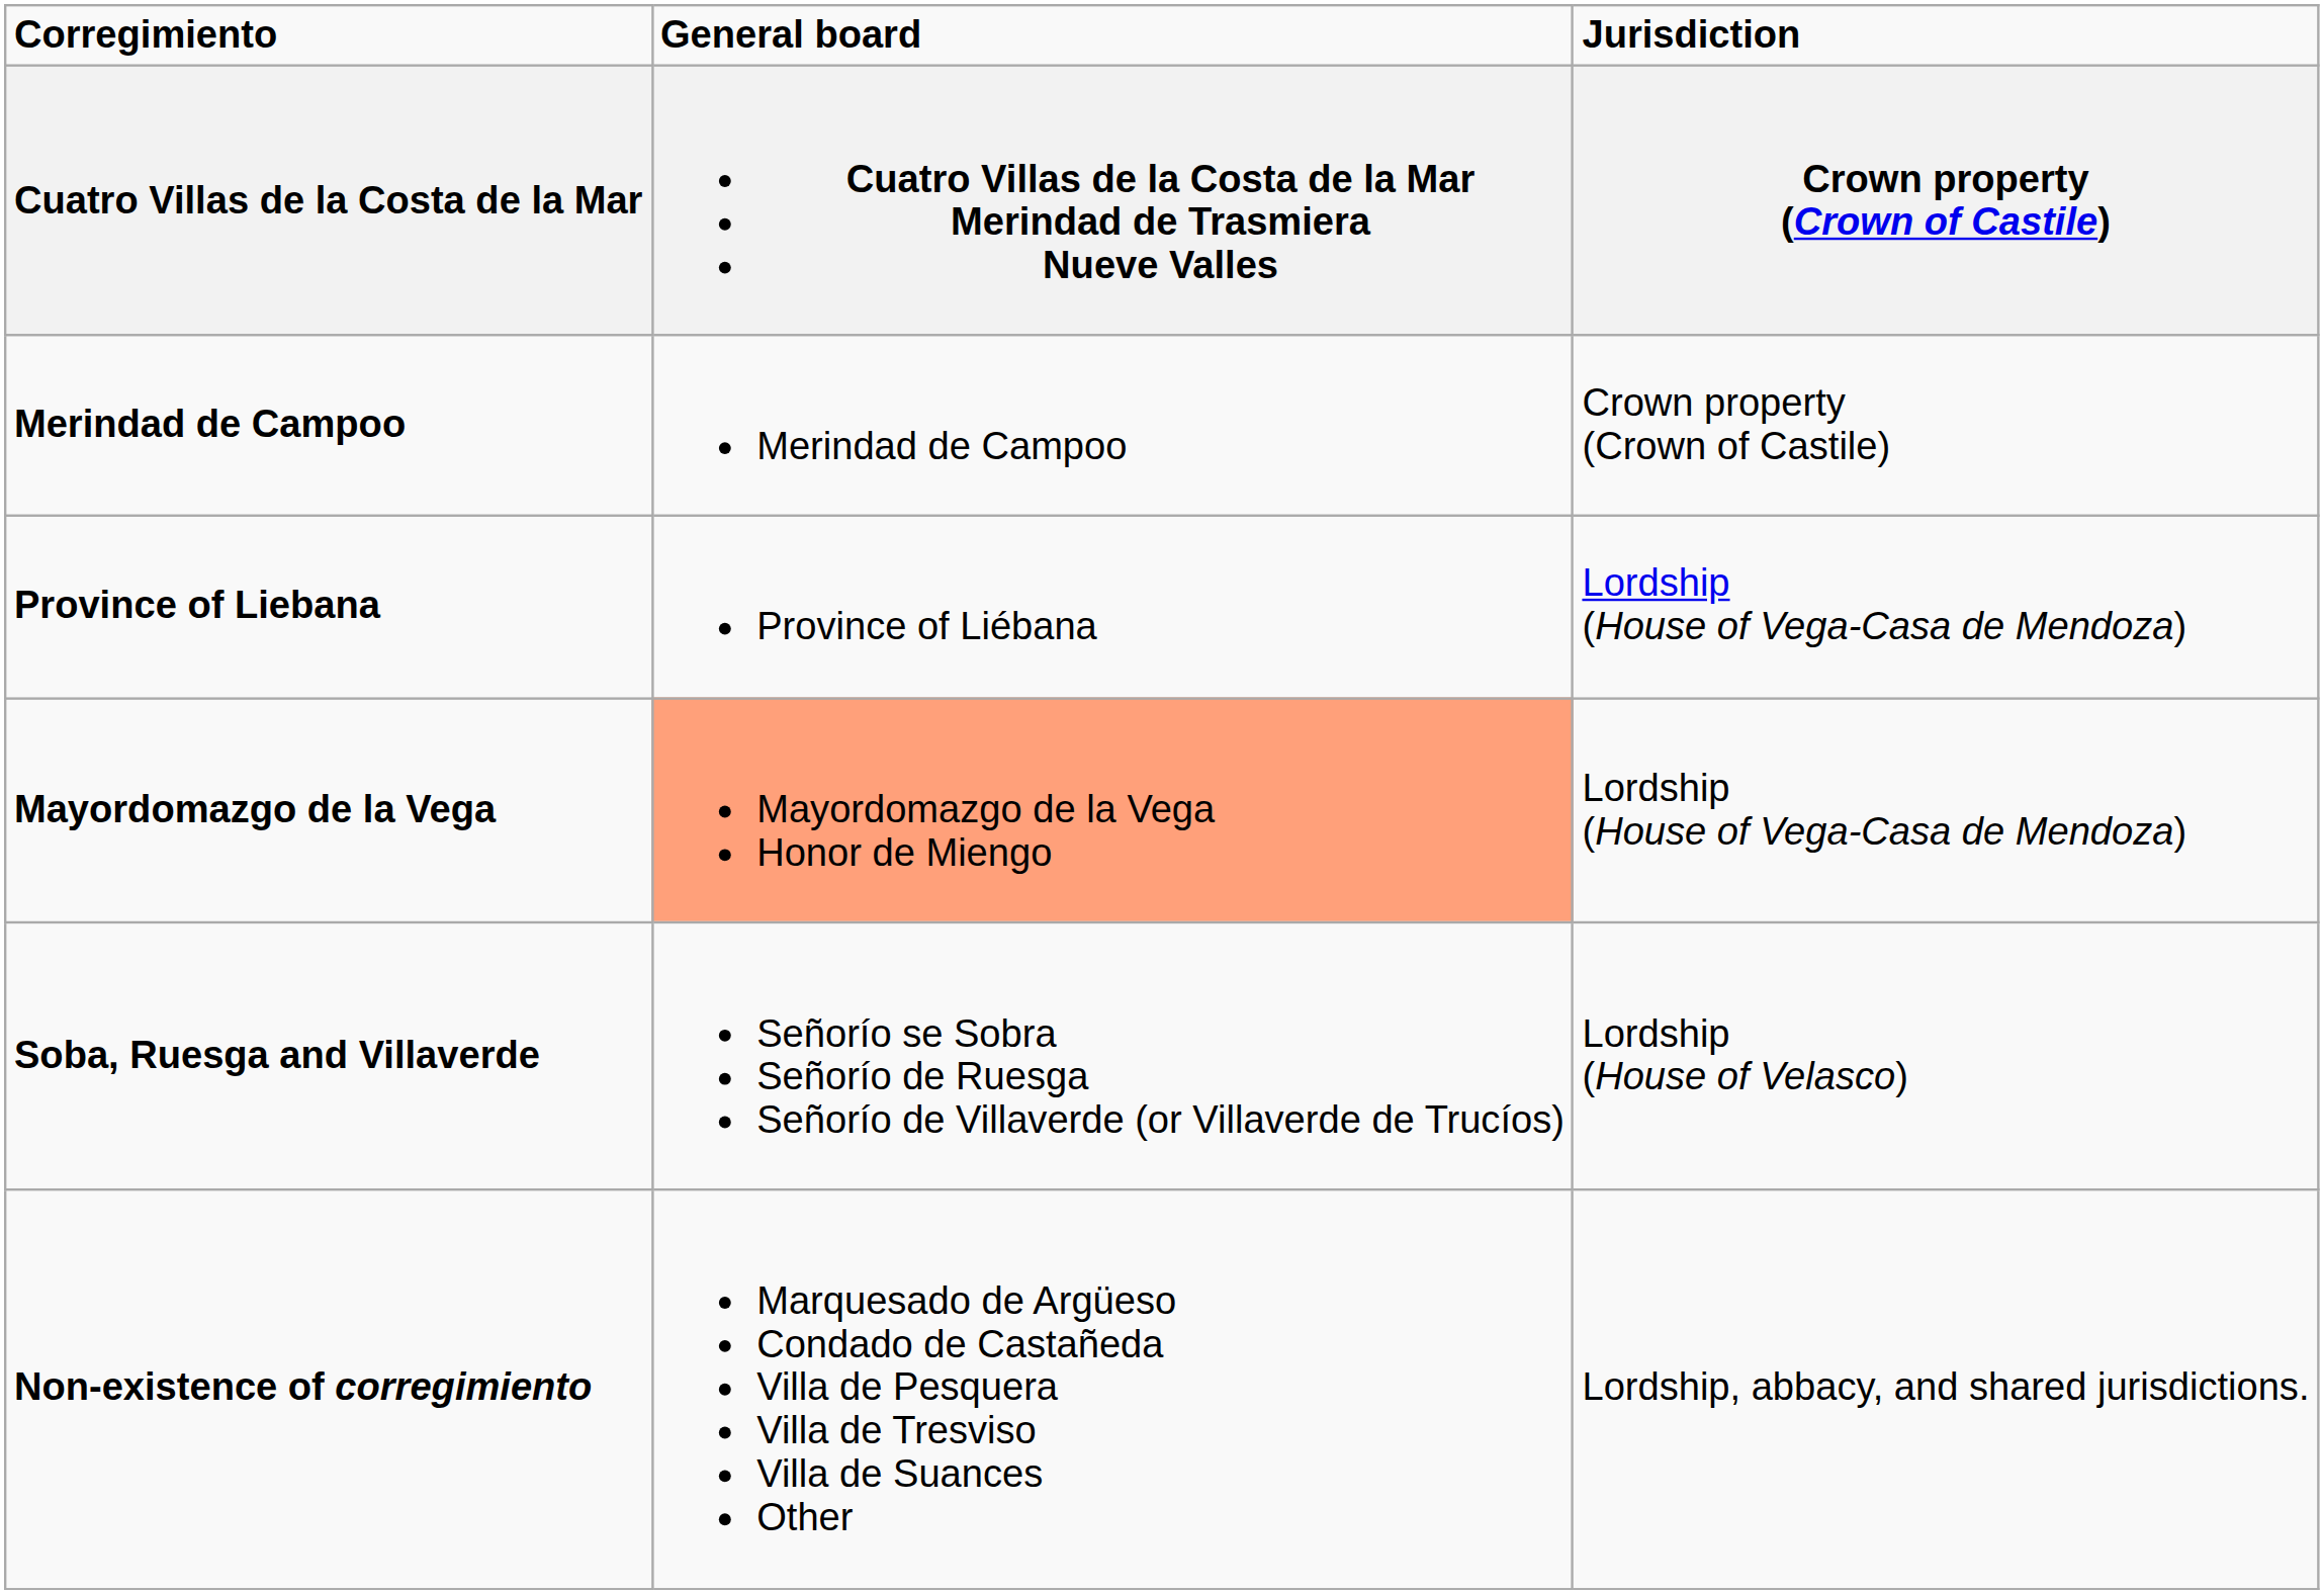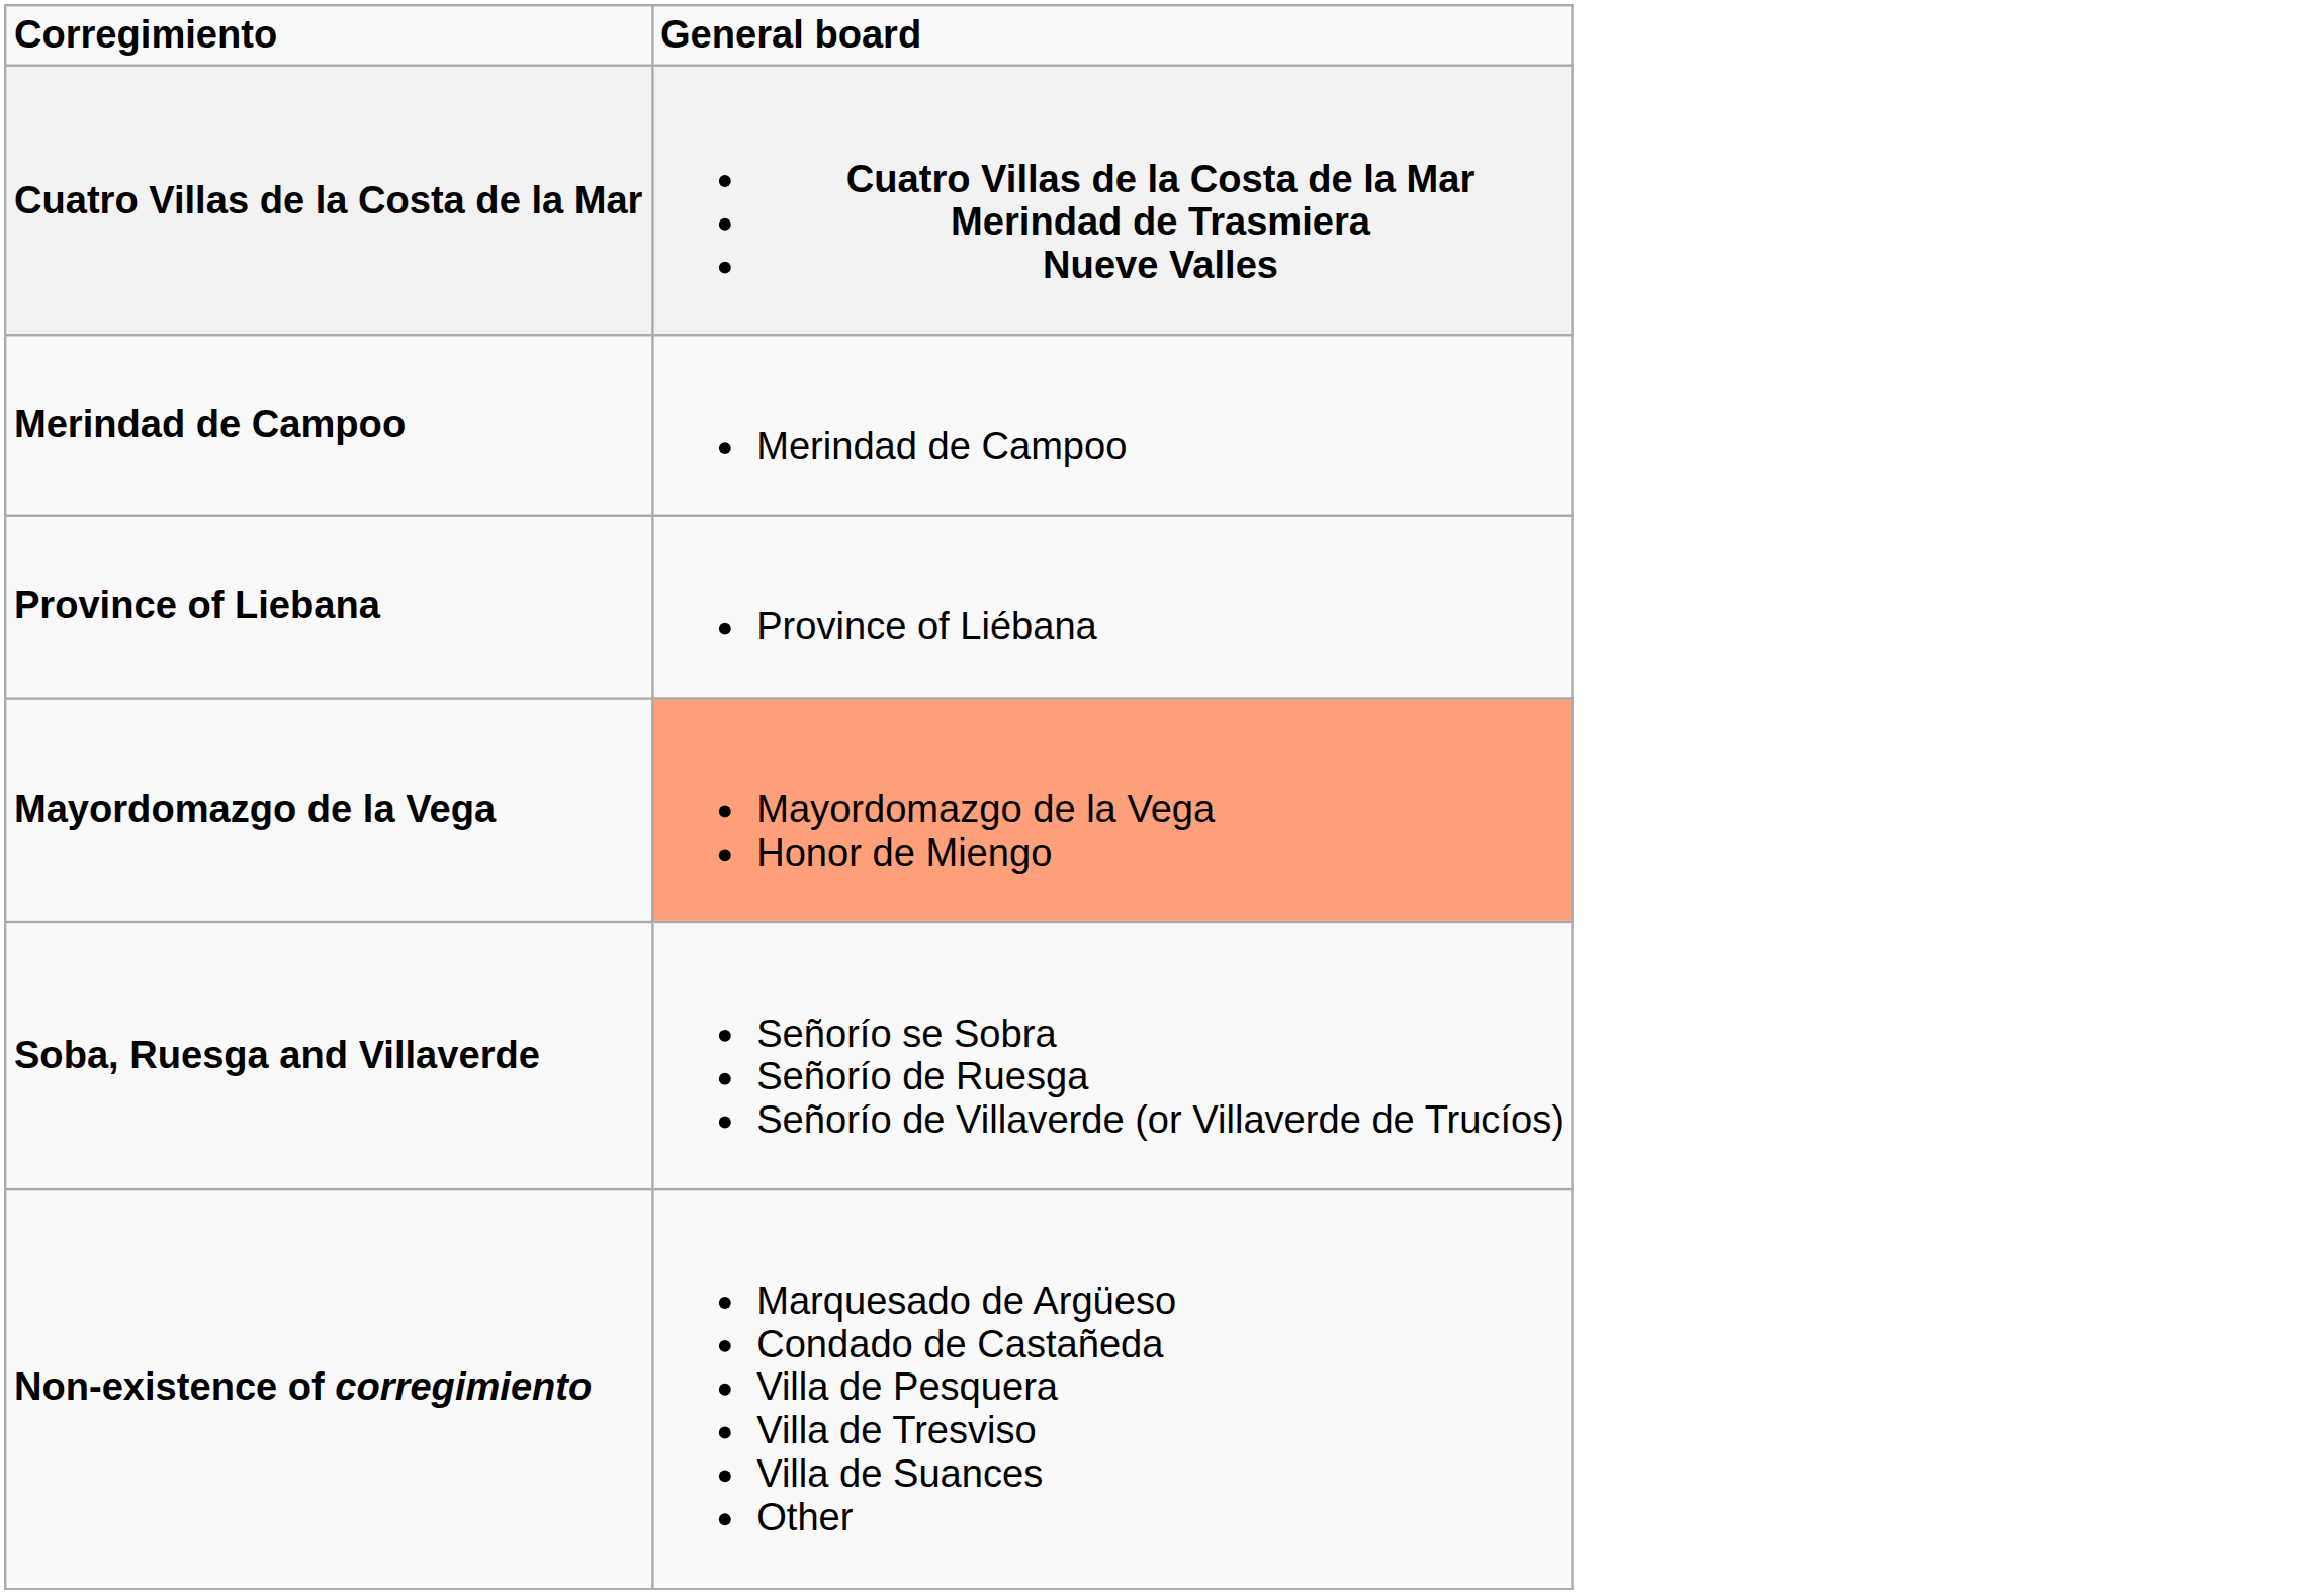- column: Jurisdiction | Crown property (Crown of Castile) | Crown property (Crown of Castile) | Lordship (House of Vega-Casa de Mendoza) | Lordship (House of Vega-Casa de Mendoza) | Lordship (House of Velasco) | Lordship, abbacy, and shared jurisdictions.
